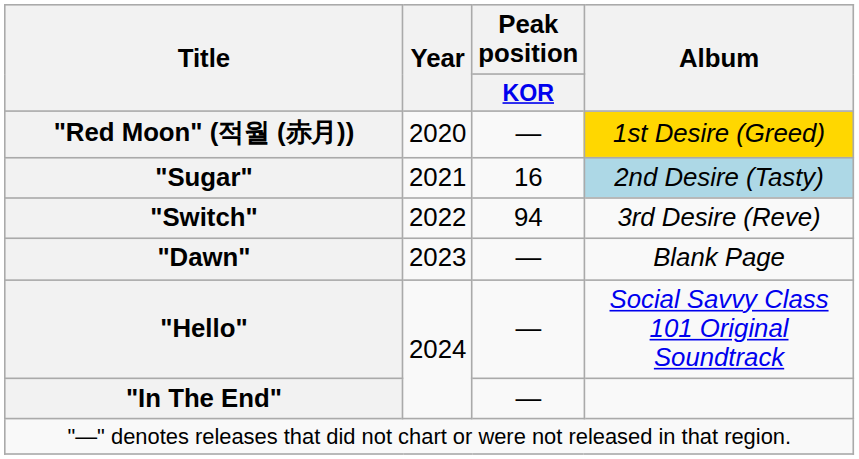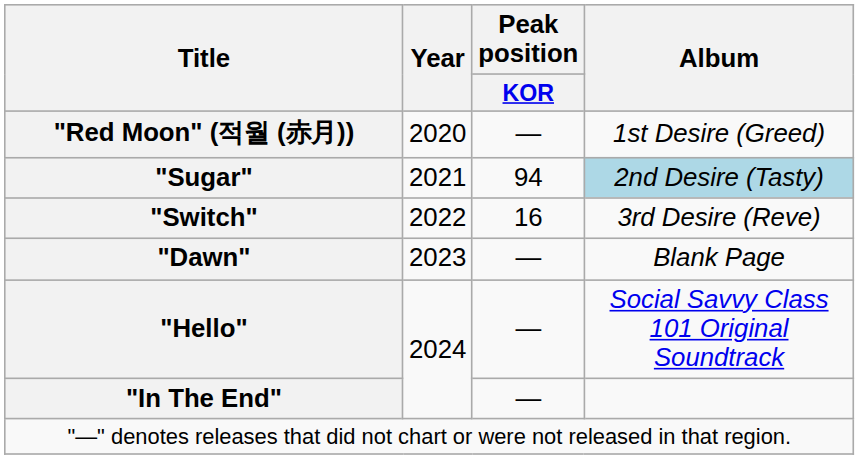"Red Moon" (적월 (赤月)) | Album: gold background -> no background
"Sugar" | Peak position / KOR: 16 -> 94
"Switch" | Peak position / KOR: 94 -> 16
